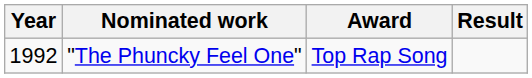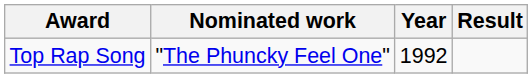columns swapped: Year <-> Award
